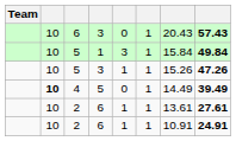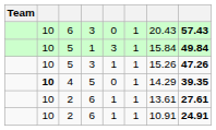4 | column 7: 14.49 -> 14.29
4 | column 8: 39.49 -> 39.35
